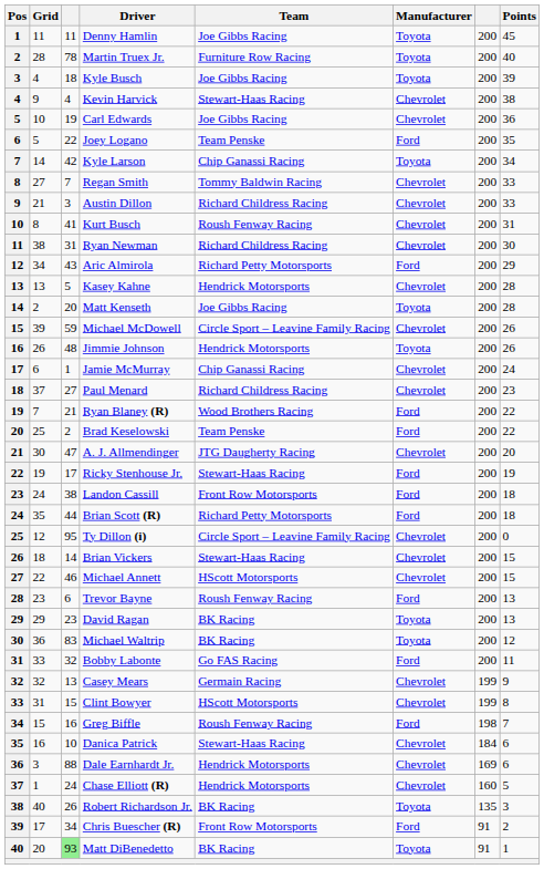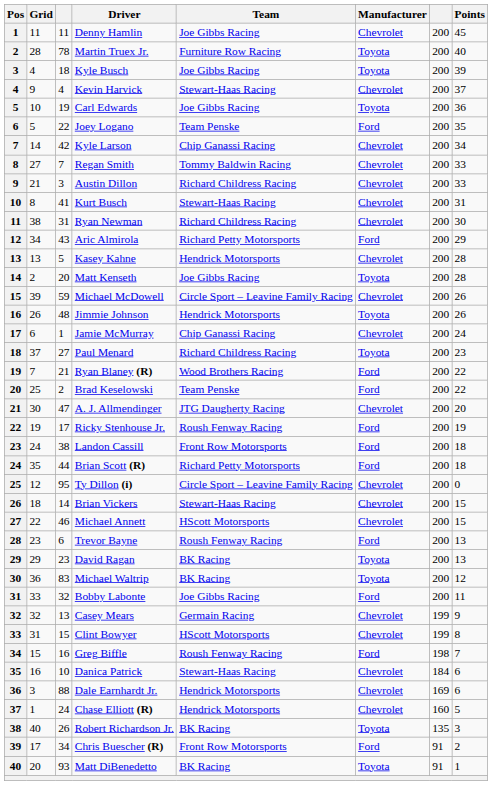Denny Hamlin | Manufacturer: Toyota -> Chevrolet
Kevin Harvick | Points: 38 -> 37
Carl Edwards | Manufacturer: Chevrolet -> Toyota
Kyle Larson | Manufacturer: Toyota -> Chevrolet
Kurt Busch | Team: Roush Fenway Racing -> Stewart-Haas Racing
Paul Menard | Manufacturer: Chevrolet -> Toyota
Ricky Stenhouse Jr. | Team: Stewart-Haas Racing -> Roush Fenway Racing
Bobby Labonte | Team: Go FAS Racing -> Joe Gibbs Racing
Matt DiBenedetto | column 3: lightgreen background -> no background
